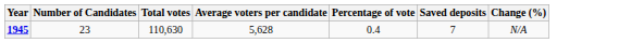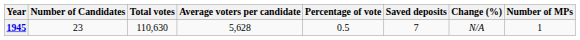+ column: Number of MPs | 1
1945 | Percentage of vote: 0.4 -> 0.5
